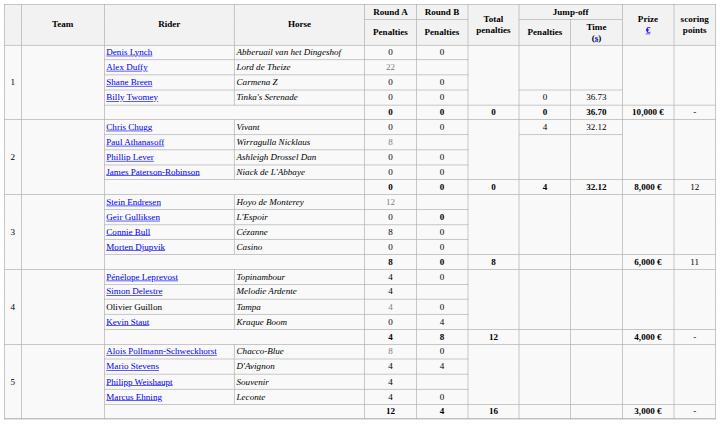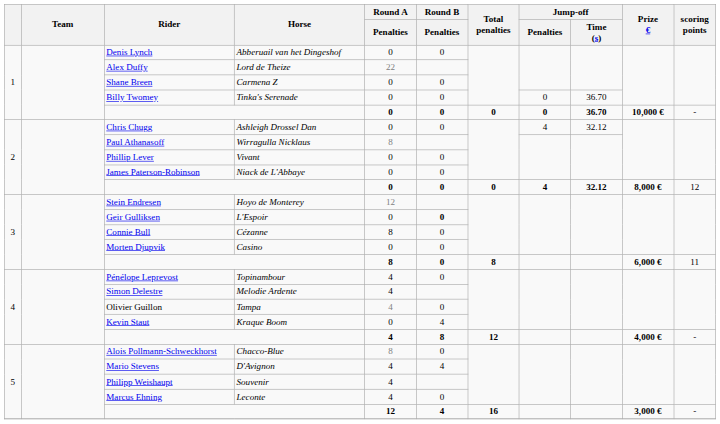Billy Twomey | Jump-off / Time (s): 36.73 -> 36.70
Chris Chugg | Horse: Vivant -> Ashleigh Drossel Dan
Phillip Lever | Horse: Ashleigh Drossel Dan -> Vivant
